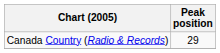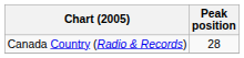Canada Country (Radio & Records) | Peak position: 29 -> 28
